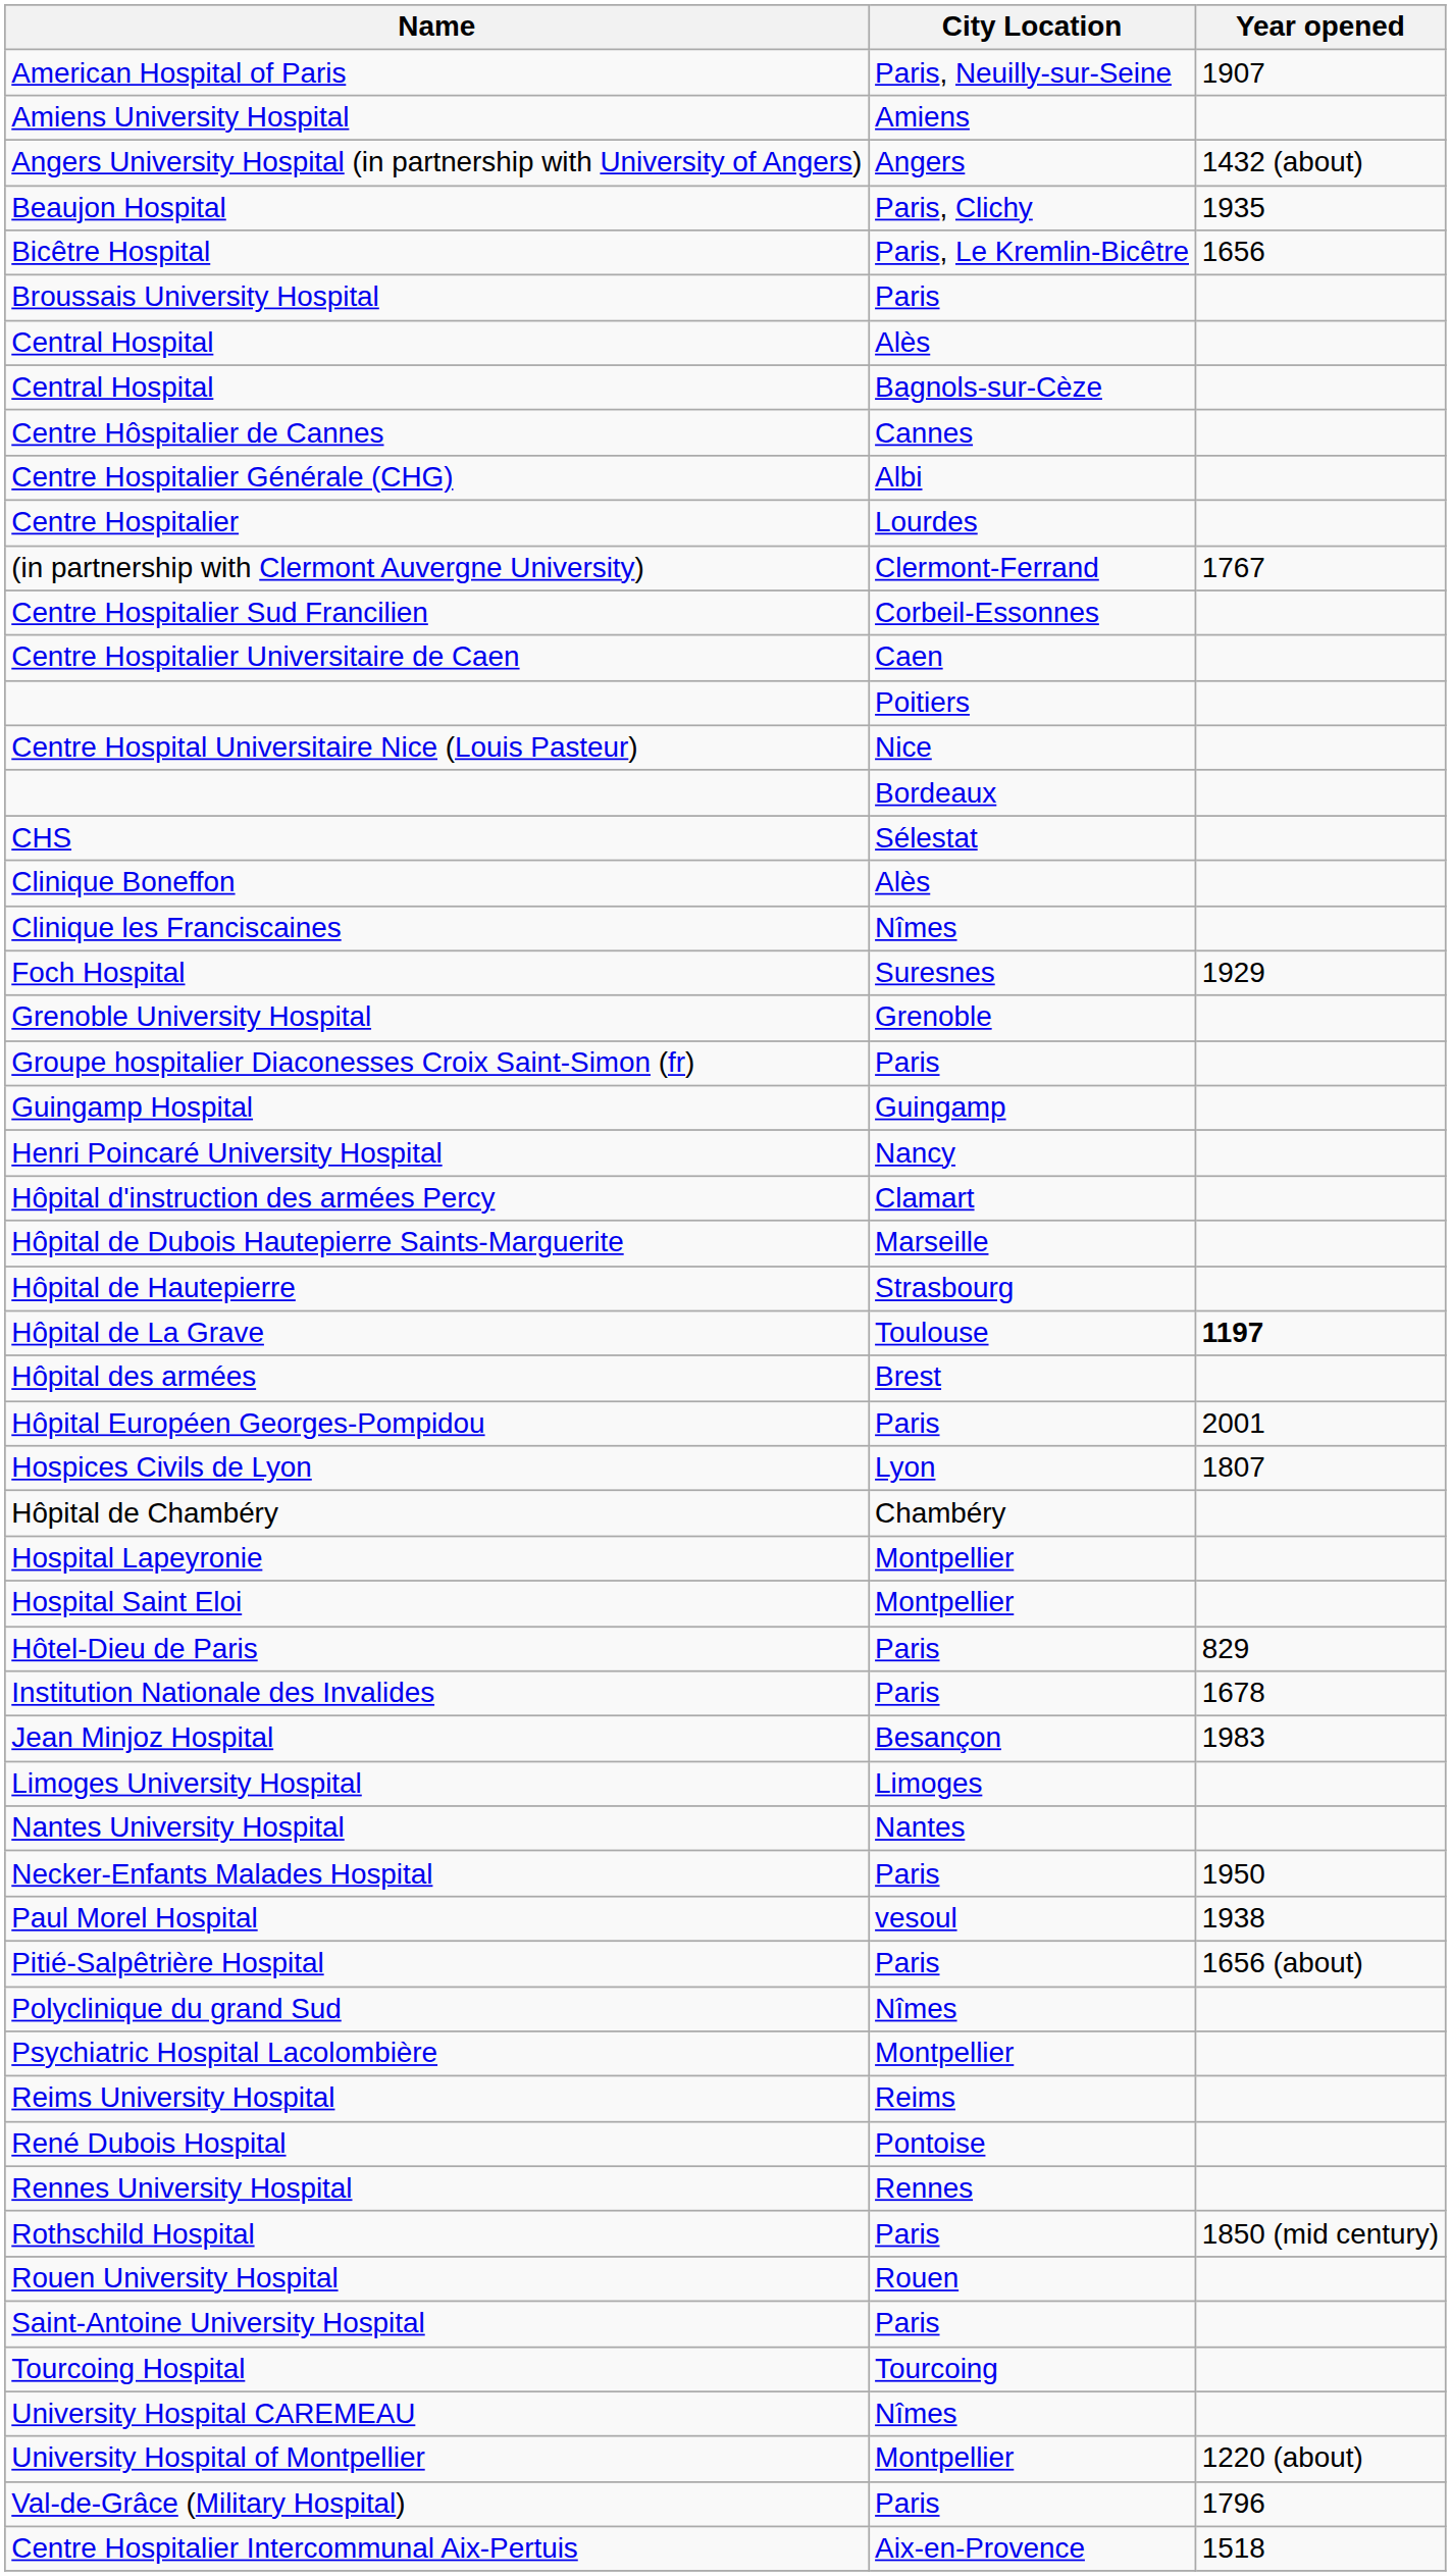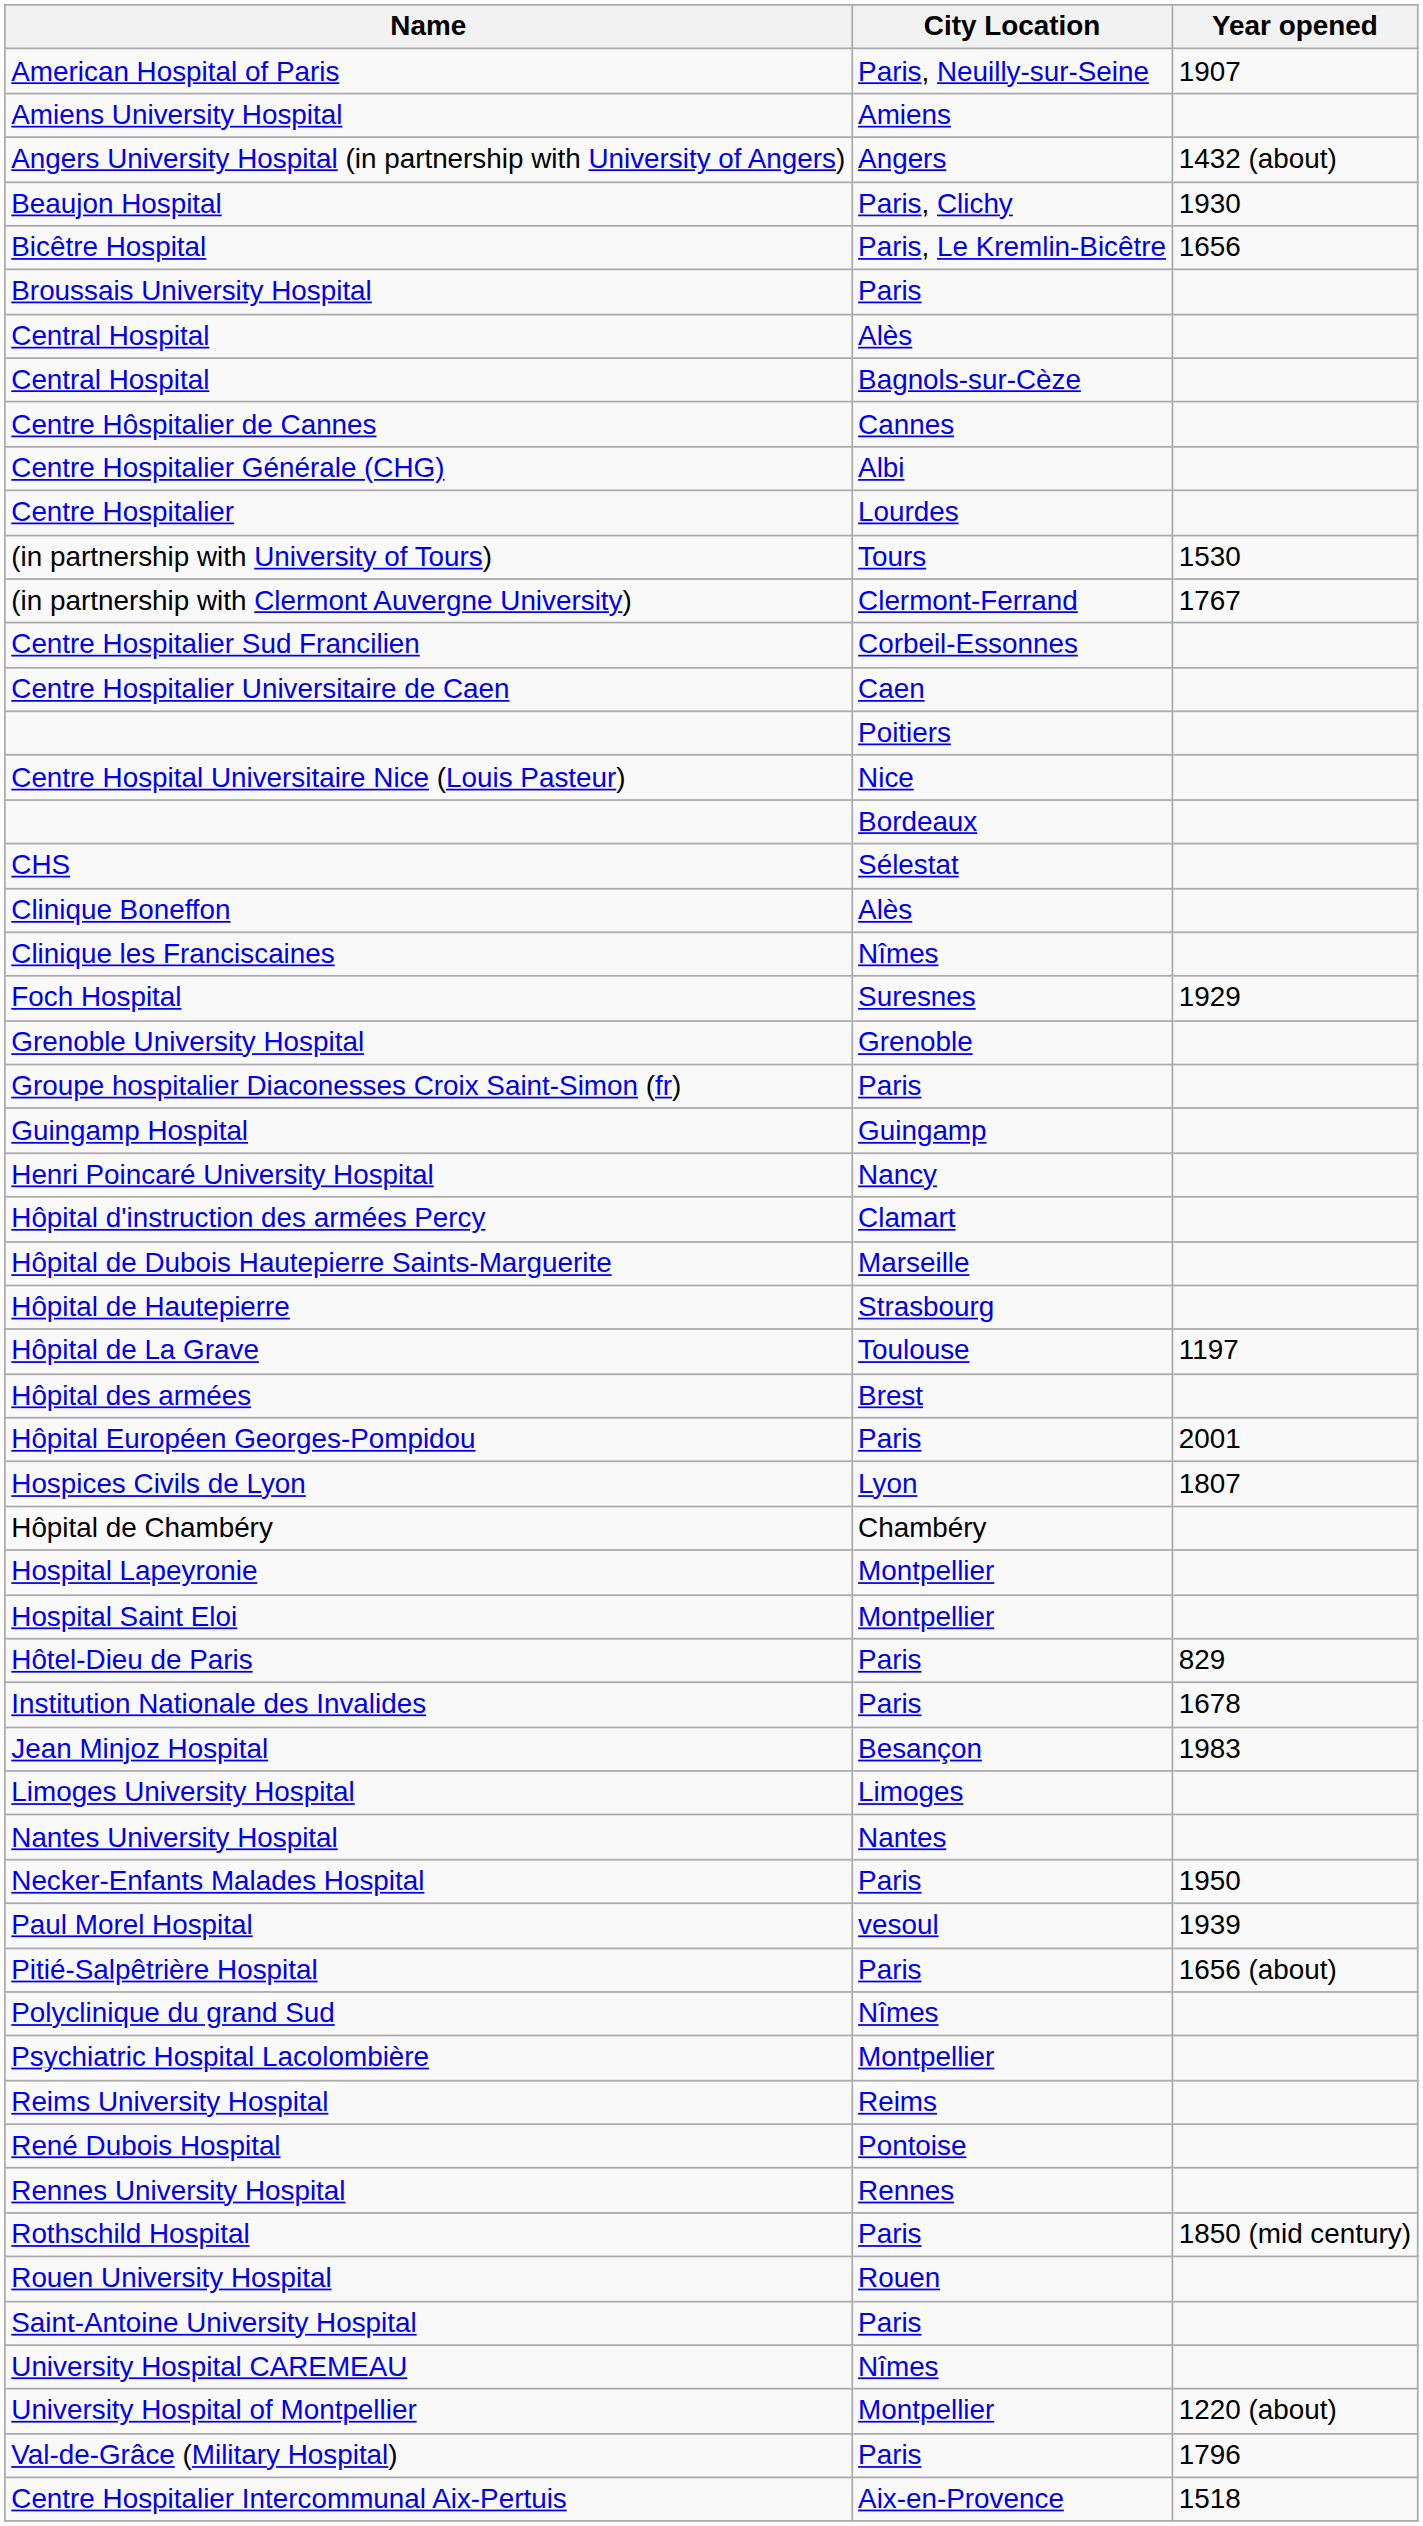Beaujon Hospital | Year opened: 1935 -> 1930
+ row: (in partnership with University of Tours) | Tours | 1530
Hôpital de La Grave | Year opened: bold -> normal
Paul Morel Hospital | Year opened: 1938 -> 1939
- row: Tourcoing Hospital | Tourcoing
